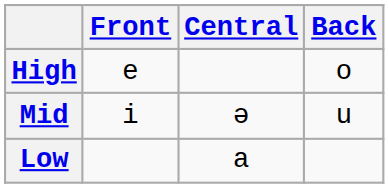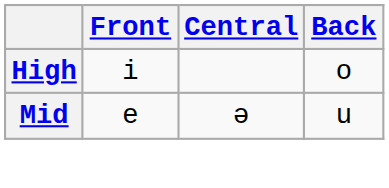High | Front: e -> i
Mid | Front: i -> e
- row: Low | a
